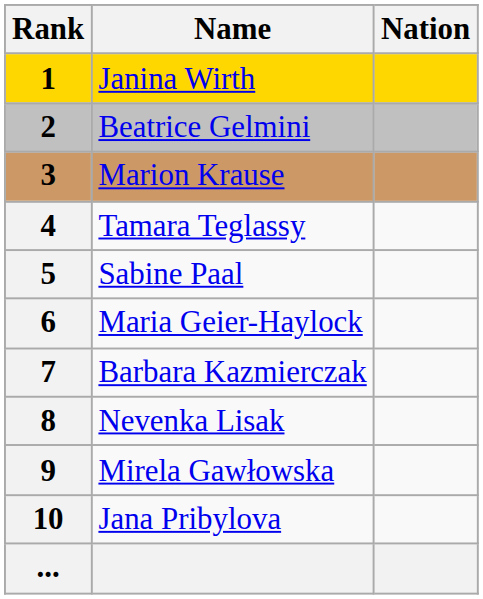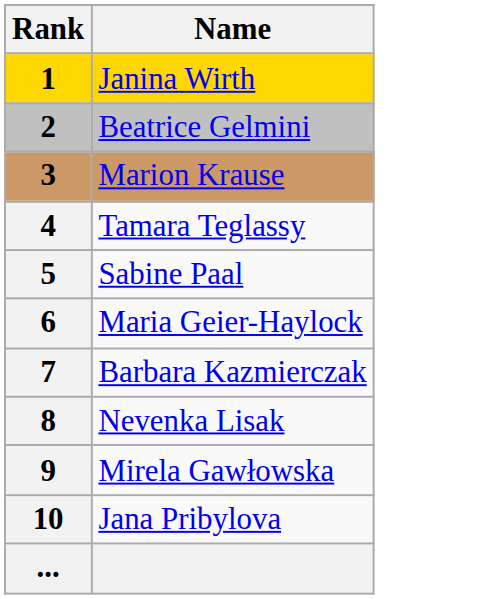- column: Nation
